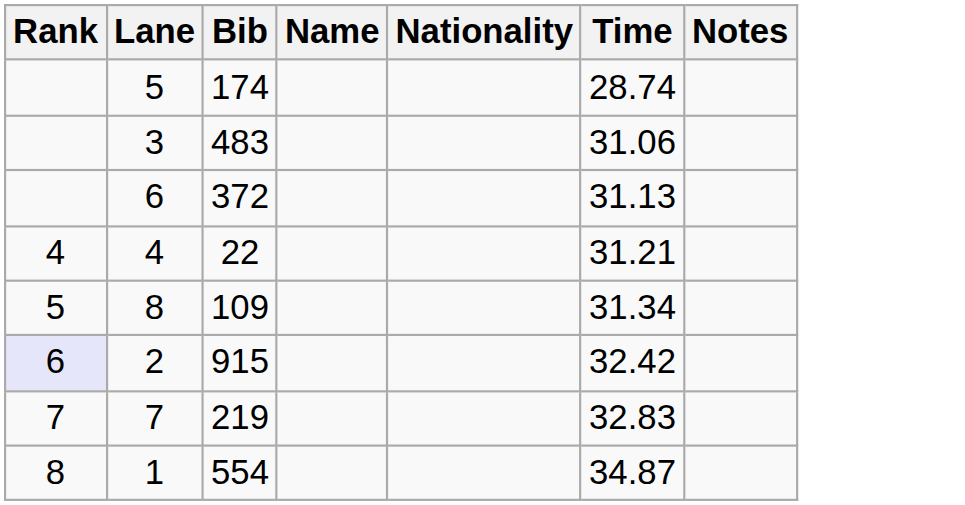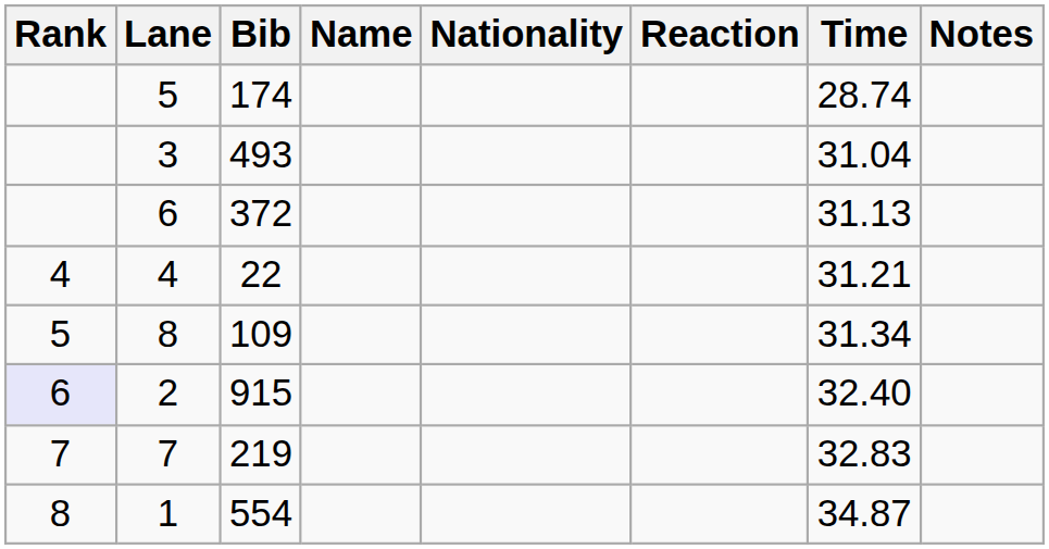+ column: Reaction
3 | Bib: 483 -> 493
3 | Time: 31.06 -> 31.04
2 | Time: 32.42 -> 32.40
